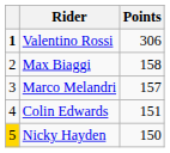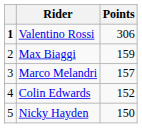Max Biaggi | Points: 158 -> 159
Colin Edwards | Points: 151 -> 152
Nicky Hayden | column 1: gold background -> no background
